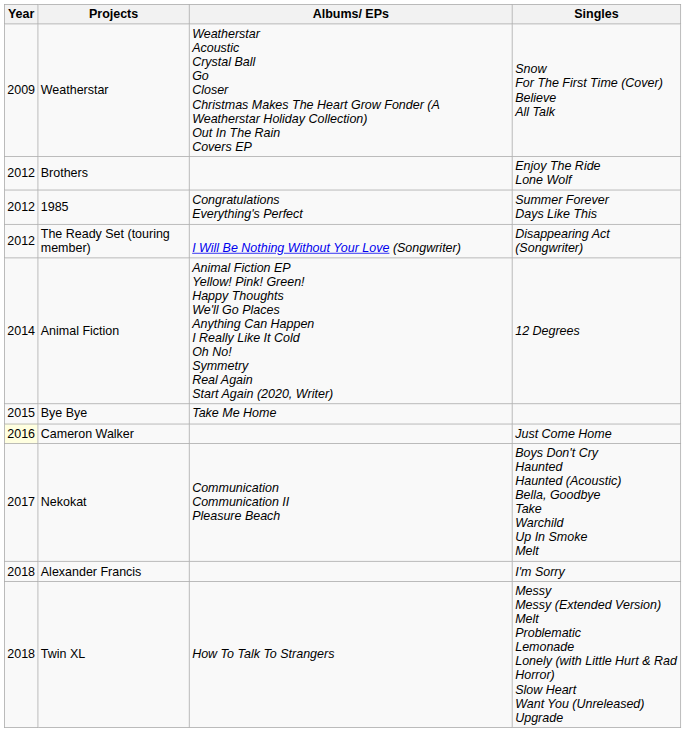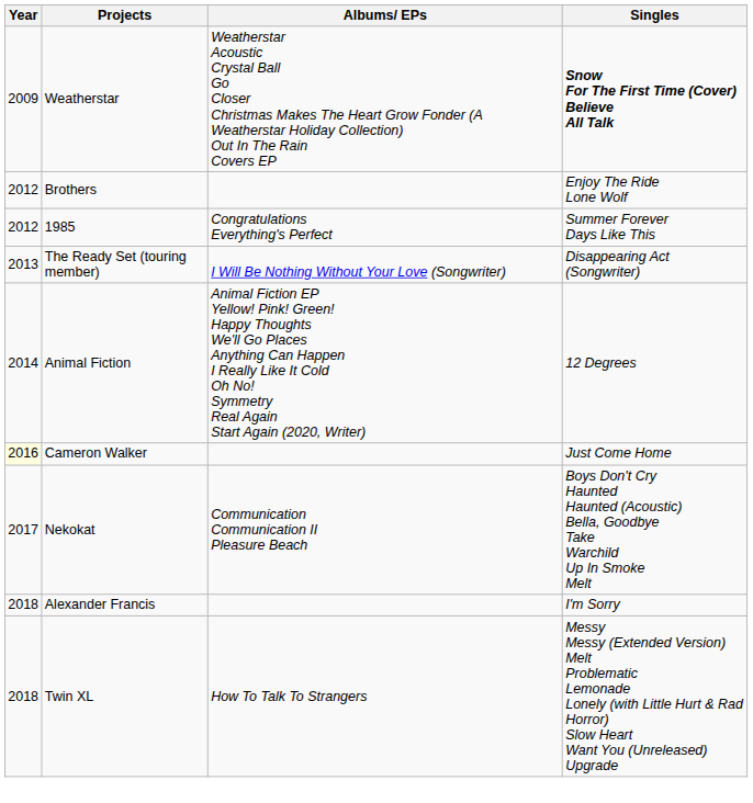Weatherstar | Singles: normal -> bold
The Ready Set (touring member) | Year: 2012 -> 2013
- row: 2015 | Bye Bye | Take Me Home
